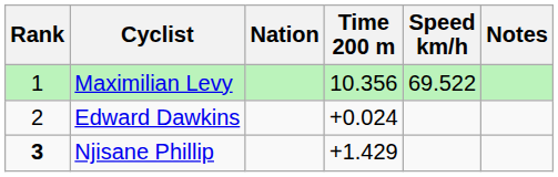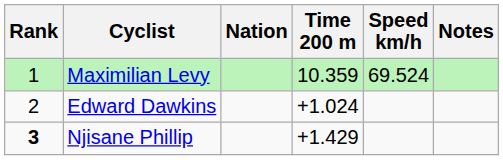Maximilian Levy | Time 200 m: 10.356 -> 10.359
Maximilian Levy | Speed km/h: 69.522 -> 69.524
Edward Dawkins | Time 200 m: +0.024 -> +1.024
